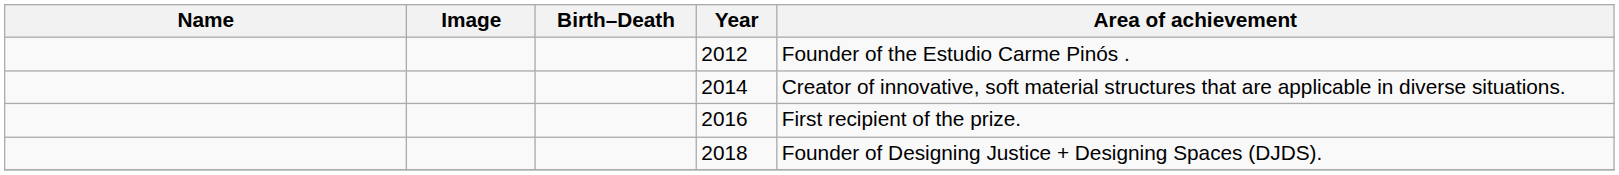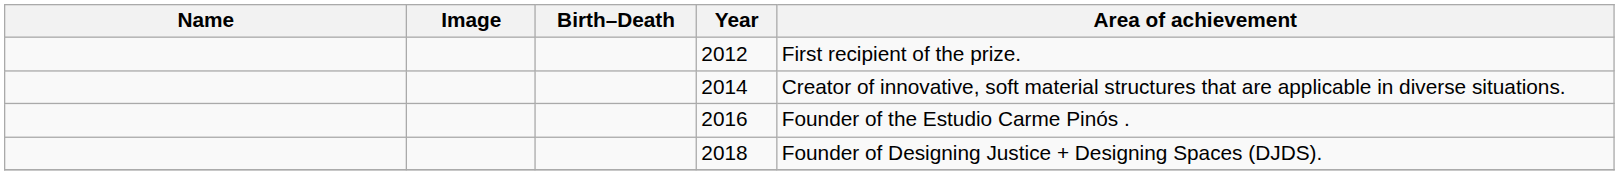2012 | Area of achievement: Founder of the Estudio Carme Pinós . -> First recipient of the prize.
2016 | Area of achievement: First recipient of the prize. -> Founder of the Estudio Carme Pinós .
